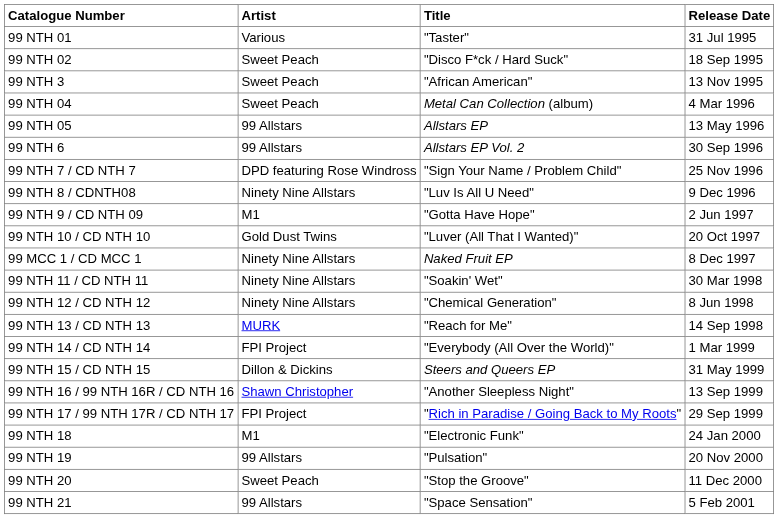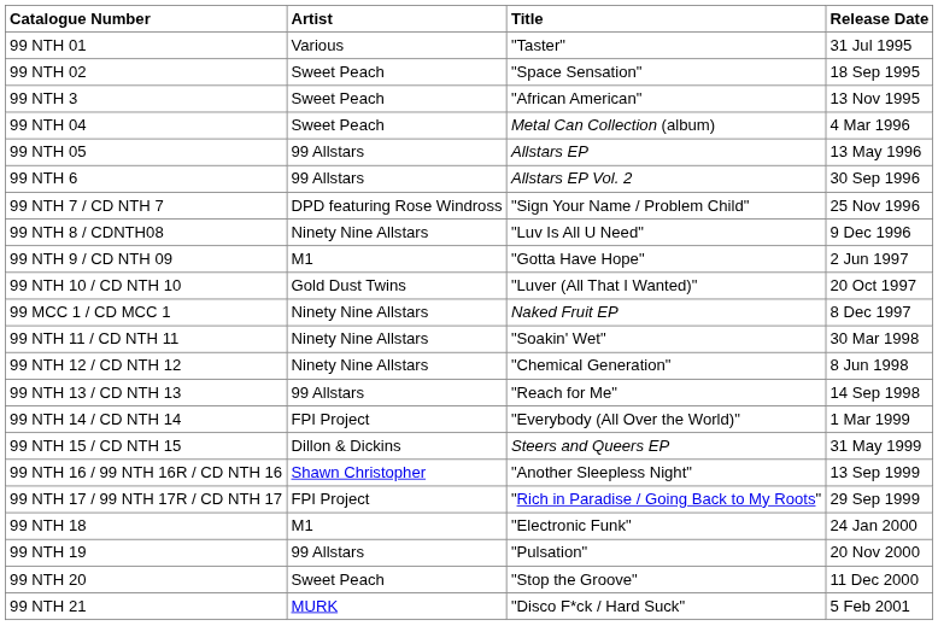99 NTH 02 | Title: "Disco F*ck / Hard Suck" -> "Space Sensation"
99 NTH 13 / CD NTH 13 | Artist: MURK -> 99 Allstars
99 NTH 21 | Artist: 99 Allstars -> MURK
99 NTH 21 | Title: "Space Sensation" -> "Disco F*ck / Hard Suck"
